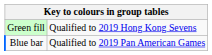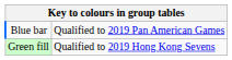rows swapped: Green fill <-> Blue bar
